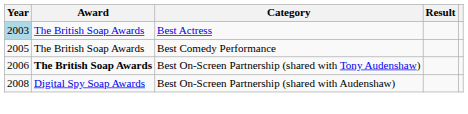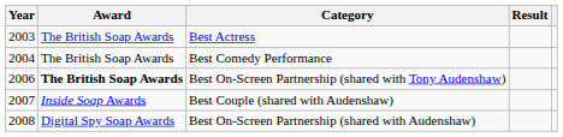Best Actress | Year: lightblue background -> no background
Best Comedy Performance | Year: 2005 -> 2004
+ row: 2007 | Inside Soap Awards | Best Couple (shared with Audenshaw)
